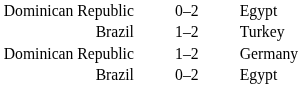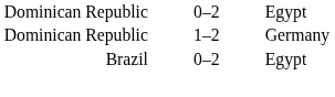- row: Brazil | 1–2 | Turkey
